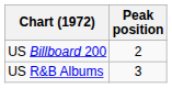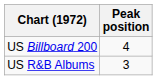US Billboard 200 | Peak position: 2 -> 4
